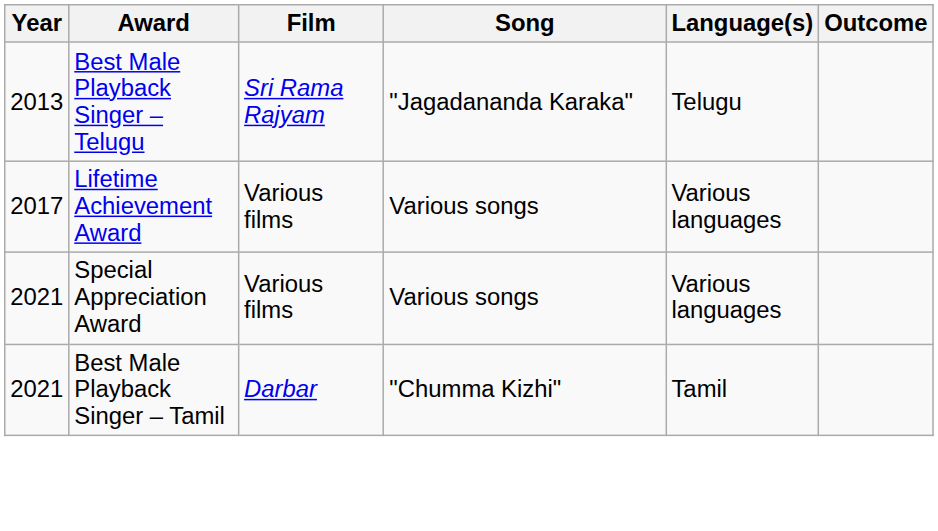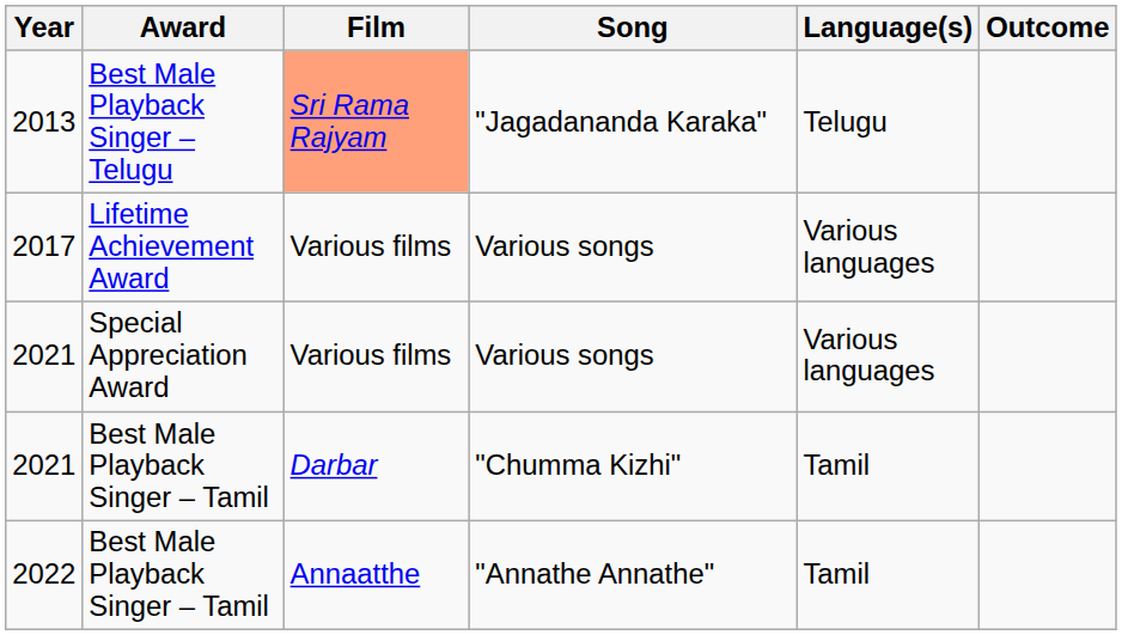2013 | Film: no background -> lightsalmon background
+ row: 2022 | Best Male Playback Singer – Tamil | Annaatthe | "Annathe Annathe" | Tamil
